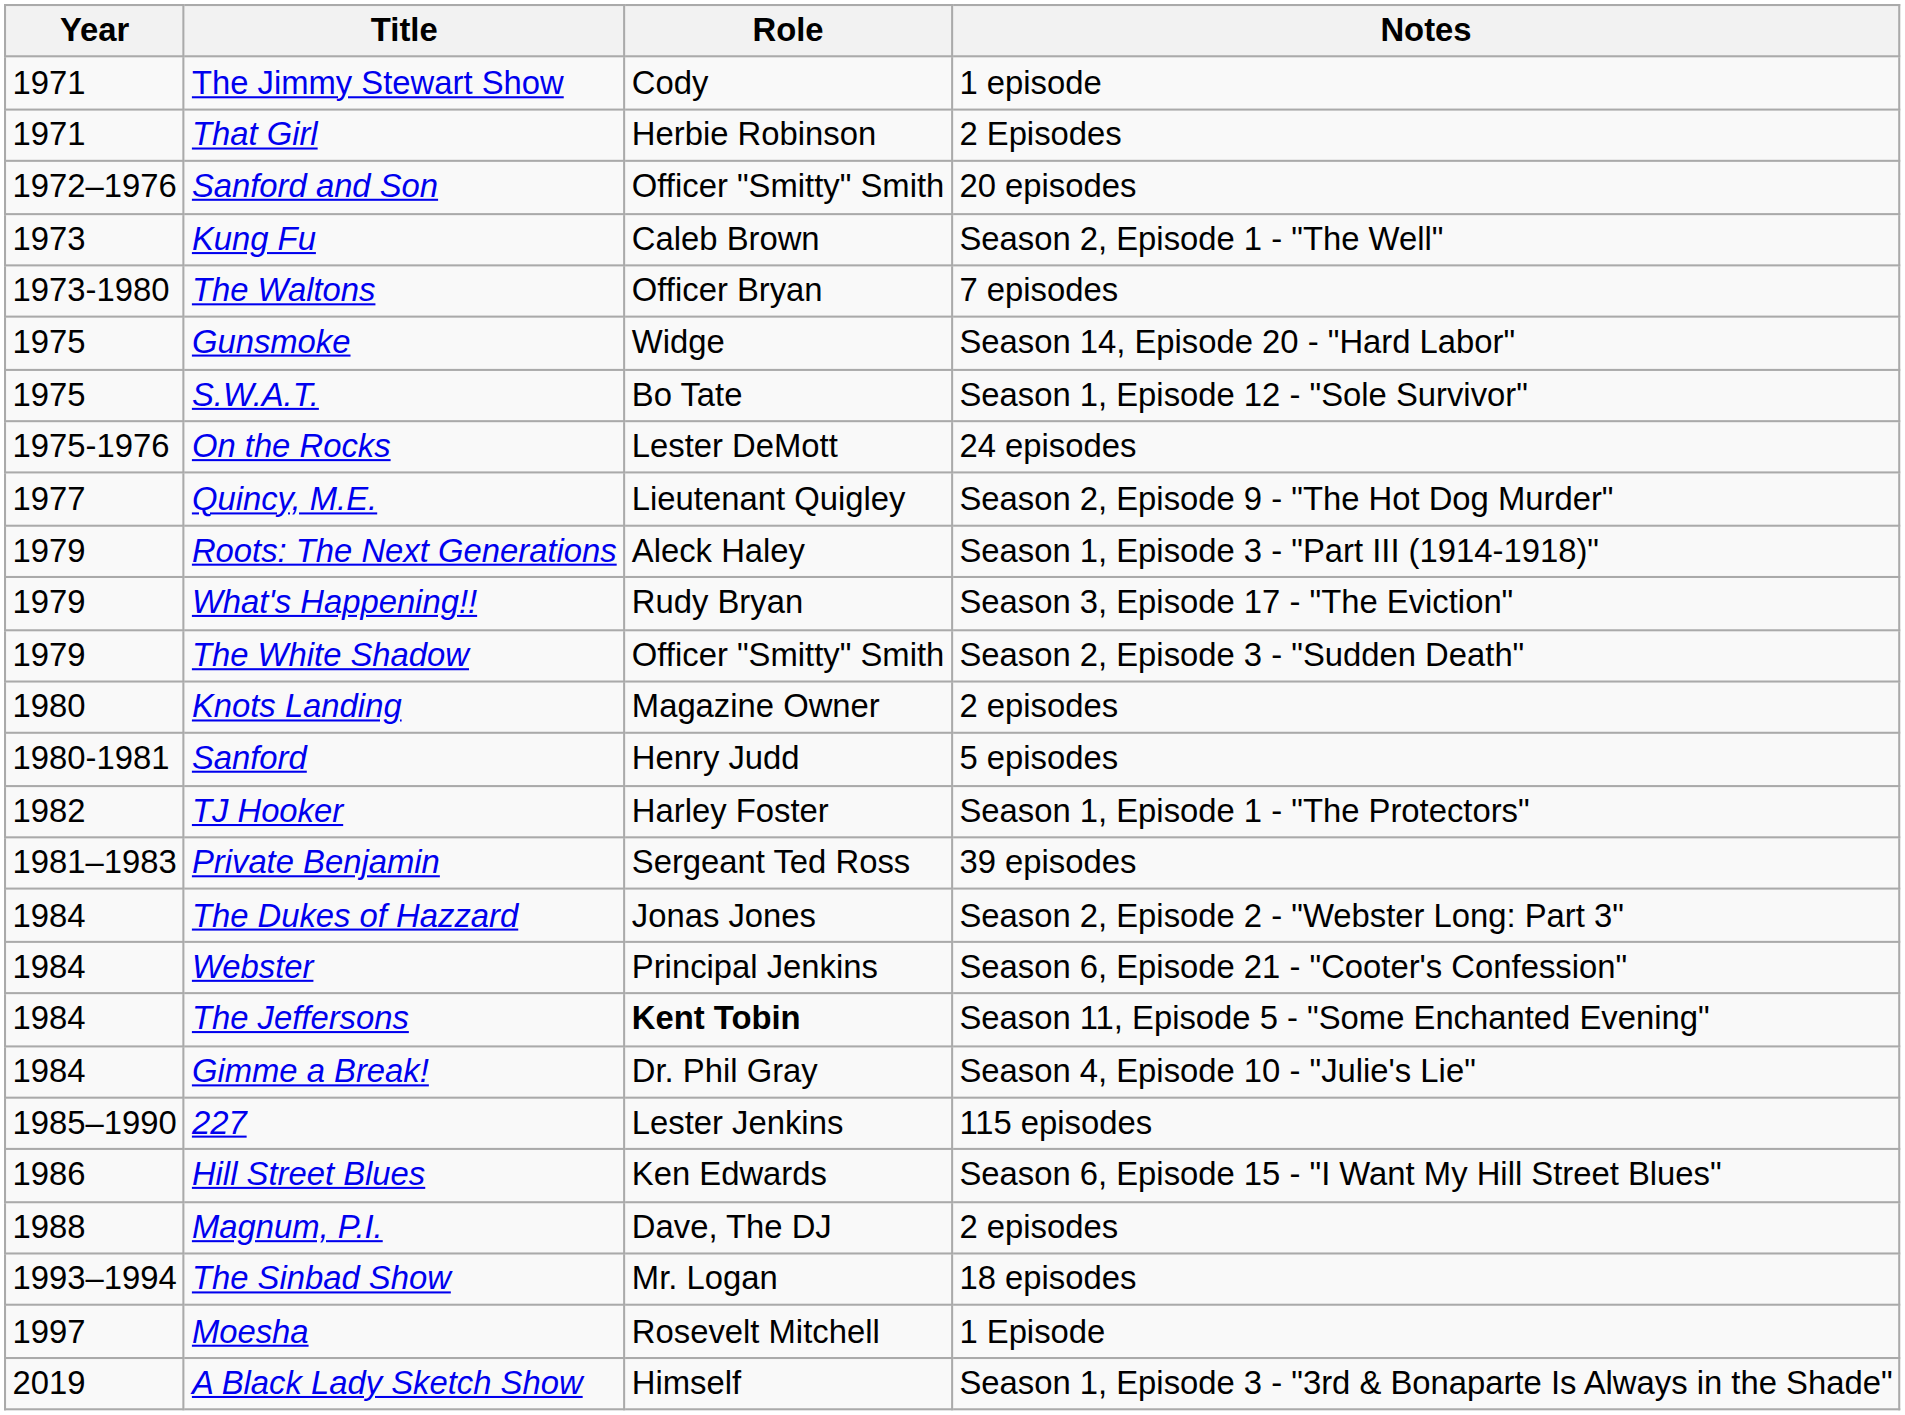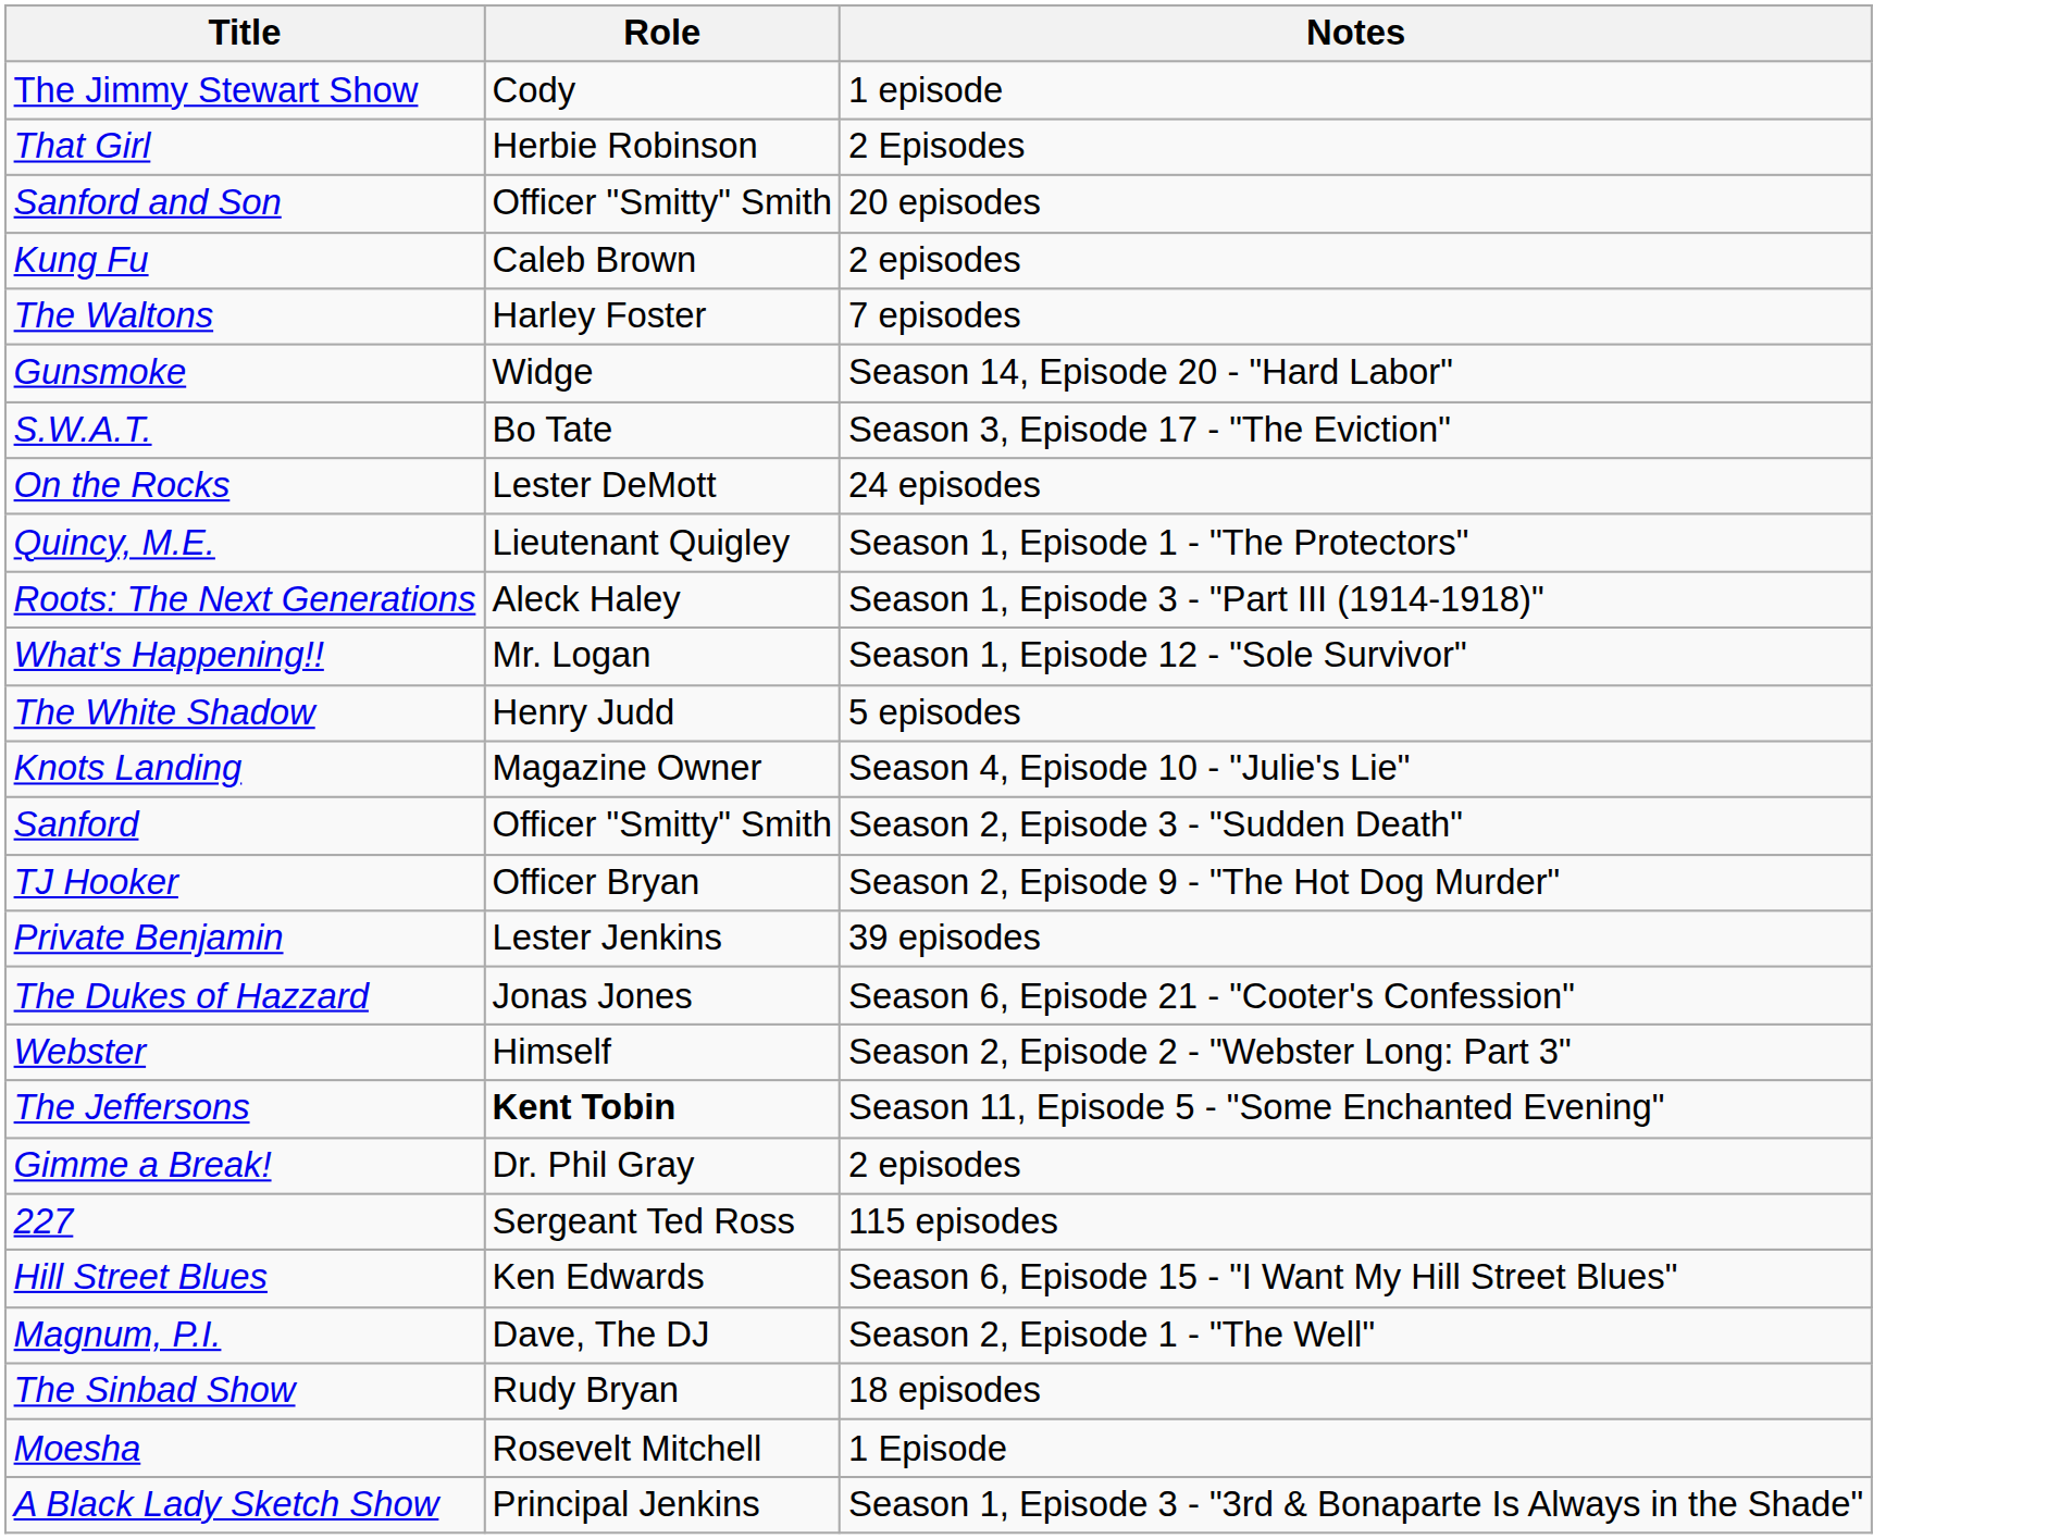- column: Year | 1971 | 1971 | 1972–1976 | 1973 | 1973-1980 | 1975 | 1975 | 1975-1976 | 1977 | 1979 | 1979 | 1979 | 1980 | 1980-1981 | 1982 | 1981–1983 | 1984 | 1984 | 1984 | 1984 | 1985–1990 | 1986 | 1988 | 1993–1994 | 1997 | 2019
Kung Fu | Notes: Season 2, Episode 1 - "The Well" -> 2 episodes
The Waltons | Role: Officer Bryan -> Harley Foster
S.W.A.T. | Notes: Season 1, Episode 12 - "Sole Survivor" -> Season 3, Episode 17 - "The Eviction"
Quincy, M.E. | Notes: Season 2, Episode 9 - "The Hot Dog Murder" -> Season 1, Episode 1 - "The Protectors"
What's Happening!! | Role: Rudy Bryan -> Mr. Logan
What's Happening!! | Notes: Season 3, Episode 17 - "The Eviction" -> Season 1, Episode 12 - "Sole Survivor"
The White Shadow | Role: Officer "Smitty" Smith -> Henry Judd
The White Shadow | Notes: Season 2, Episode 3 - "Sudden Death" -> 5 episodes
Knots Landing | Notes: 2 episodes -> Season 4, Episode 10 - "Julie's Lie"
Sanford | Role: Henry Judd -> Officer "Smitty" Smith
Sanford | Notes: 5 episodes -> Season 2, Episode 3 - "Sudden Death"
TJ Hooker | Role: Harley Foster -> Officer Bryan
TJ Hooker | Notes: Season 1, Episode 1 - "The Protectors" -> Season 2, Episode 9 - "The Hot Dog Murder"
Private Benjamin | Role: Sergeant Ted Ross -> Lester Jenkins
The Dukes of Hazzard | Notes: Season 2, Episode 2 - "Webster Long: Part 3" -> Season 6, Episode 21 - "Cooter's Confession"
Webster | Role: Principal Jenkins -> Himself
Webster | Notes: Season 6, Episode 21 - "Cooter's Confession" -> Season 2, Episode 2 - "Webster Long: Part 3"
Gimme a Break! | Notes: Season 4, Episode 10 - "Julie's Lie" -> 2 episodes
227 | Role: Lester Jenkins -> Sergeant Ted Ross
Magnum, P.I. | Notes: 2 episodes -> Season 2, Episode 1 - "The Well"
The Sinbad Show | Role: Mr. Logan -> Rudy Bryan
A Black Lady Sketch Show | Role: Himself -> Principal Jenkins
